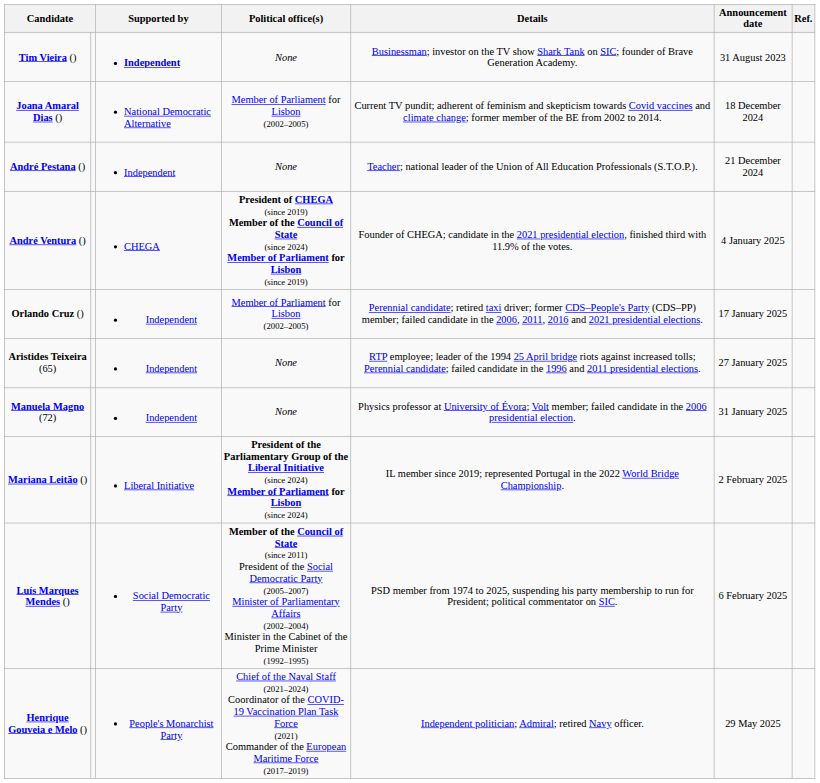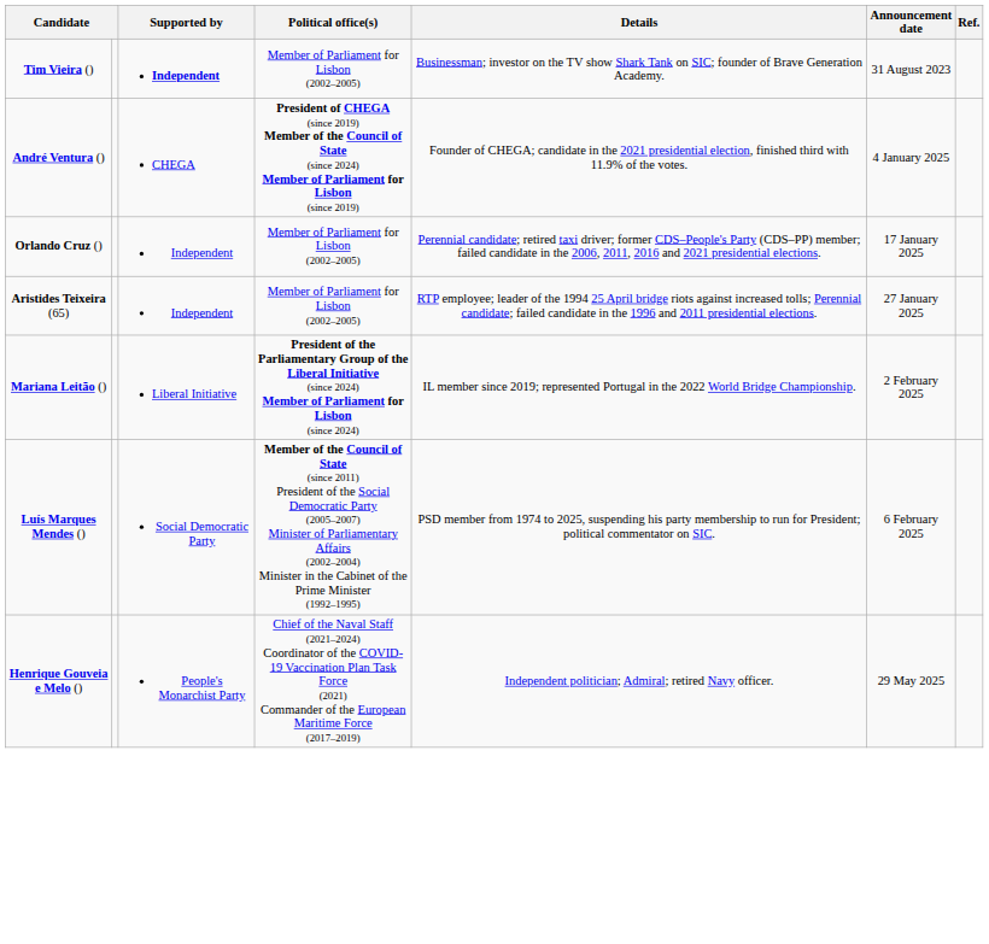Tim Vieira () | Political office(s): None -> Member of Parliament for Lisbon (2002–2005)
- row: Joana Amaral Dias () | National Democratic Alternative | Member of Parliament for Lisbon (2002–2005) | Current TV pundit; adherent of feminism and skepticism towards Covid vaccines and climate change; former member of the BE from 2002 to 2014. | 18 December 2024
- row: André Pestana () | Independent | None | Teacher; national leader of the Union of All Education Professionals (S.T.O.P.). | 21 December 2024
Aristides Teixeira (65) | Political office(s): None -> Member of Parliament for Lisbon (2002–2005)
- row: Manuela Magno (72) | Independent | None | Physics professor at University of Évora; Volt member; failed candidate in the 2006 presidential election. | 31 January 2025
